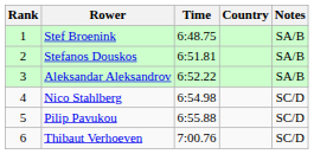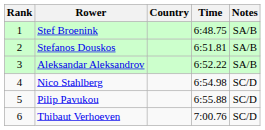columns swapped: Country <-> Time
